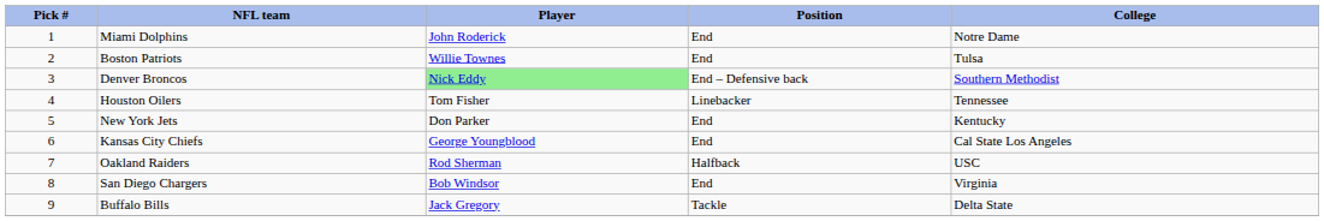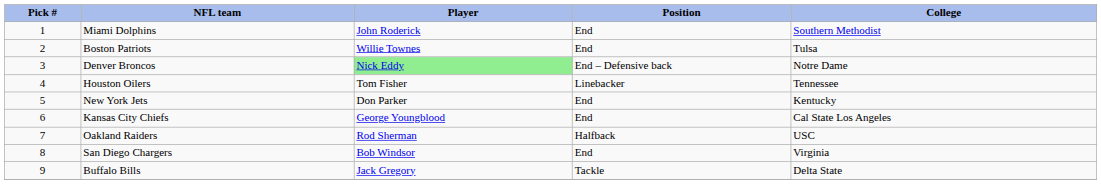Miami Dolphins | College: Notre Dame -> Southern Methodist
Denver Broncos | College: Southern Methodist -> Notre Dame
